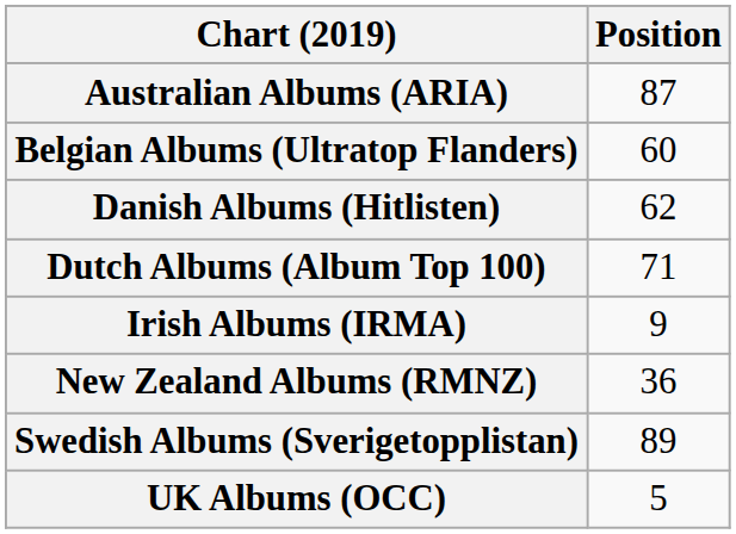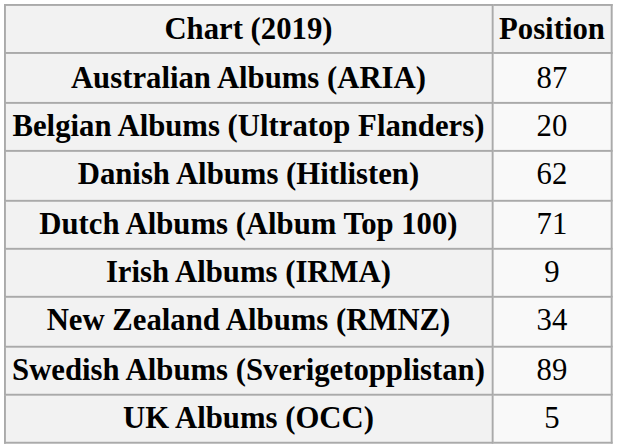Belgian Albums (Ultratop Flanders) | Position: 60 -> 20
New Zealand Albums (RMNZ) | Position: 36 -> 34
